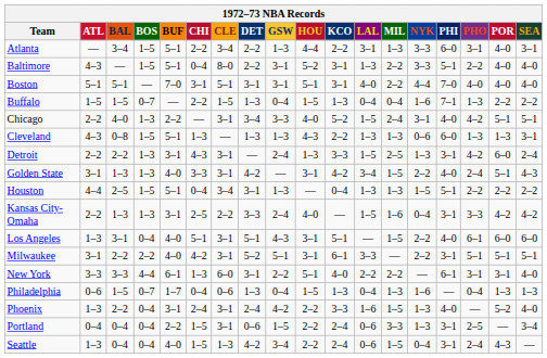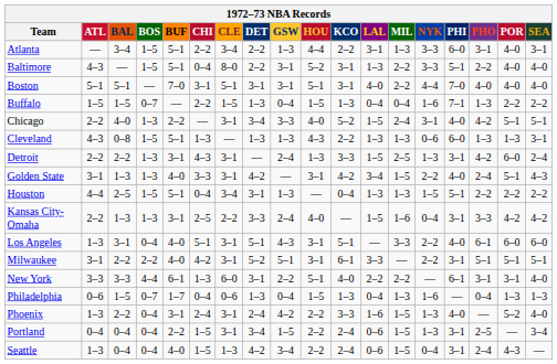Los Angeles | MIL: 1–5 -> 3–3
Portland | DET: 0–6 -> 3–4
Portland | MIL: 3–3 -> 1–5
